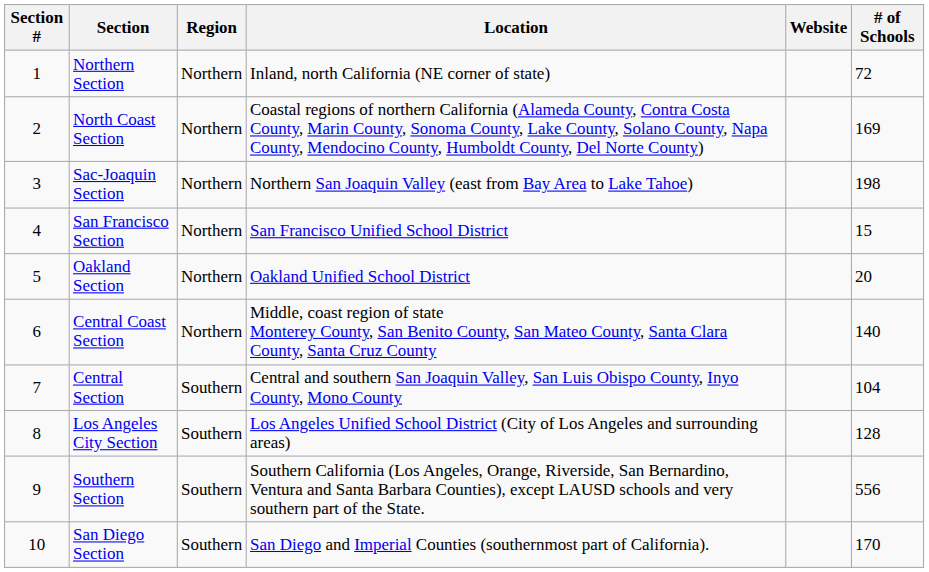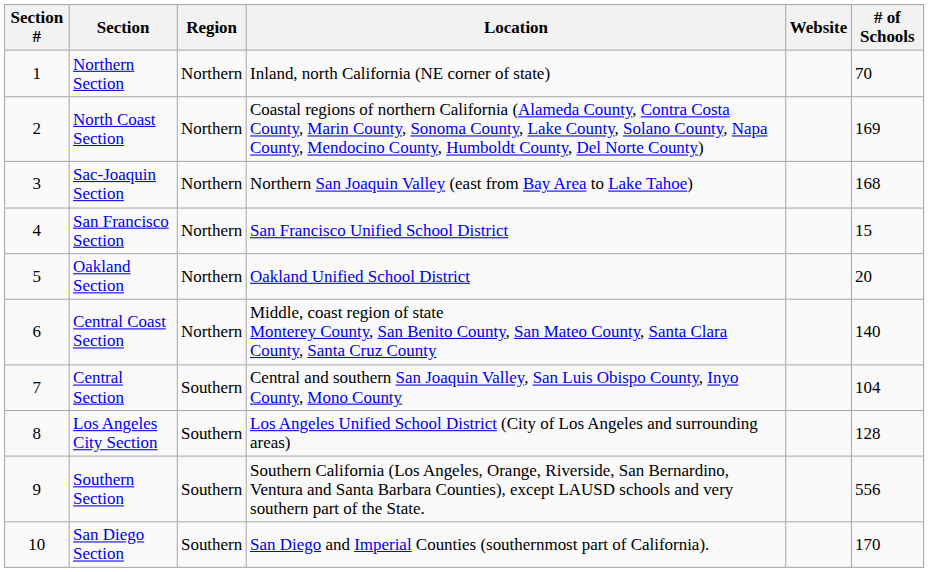Northern Section | # of Schools: 72 -> 70
Sac-Joaquin Section | # of Schools: 198 -> 168
